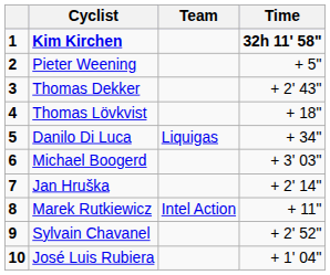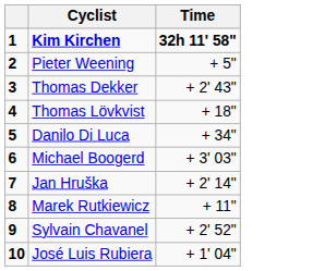- column: Team | Liquigas | Intel Action
